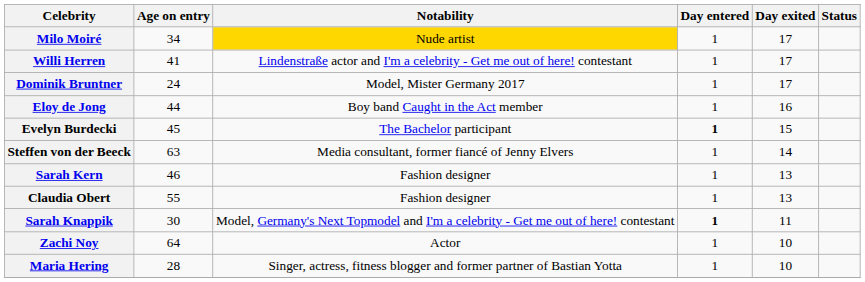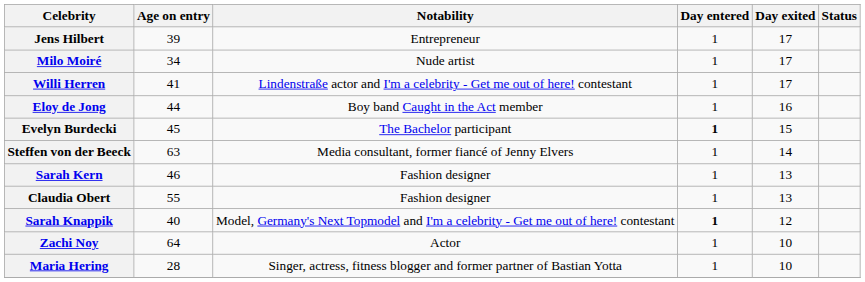+ row: Jens Hilbert | 39 | Entrepreneur | 1 | 17
Milo Moiré | Notability: gold background -> no background
- row: Dominik Bruntner | 24 | Model, Mister Germany 2017 | 1 | 17
Sarah Knappik | Age on entry: 30 -> 40
Sarah Knappik | Day exited: 11 -> 12
